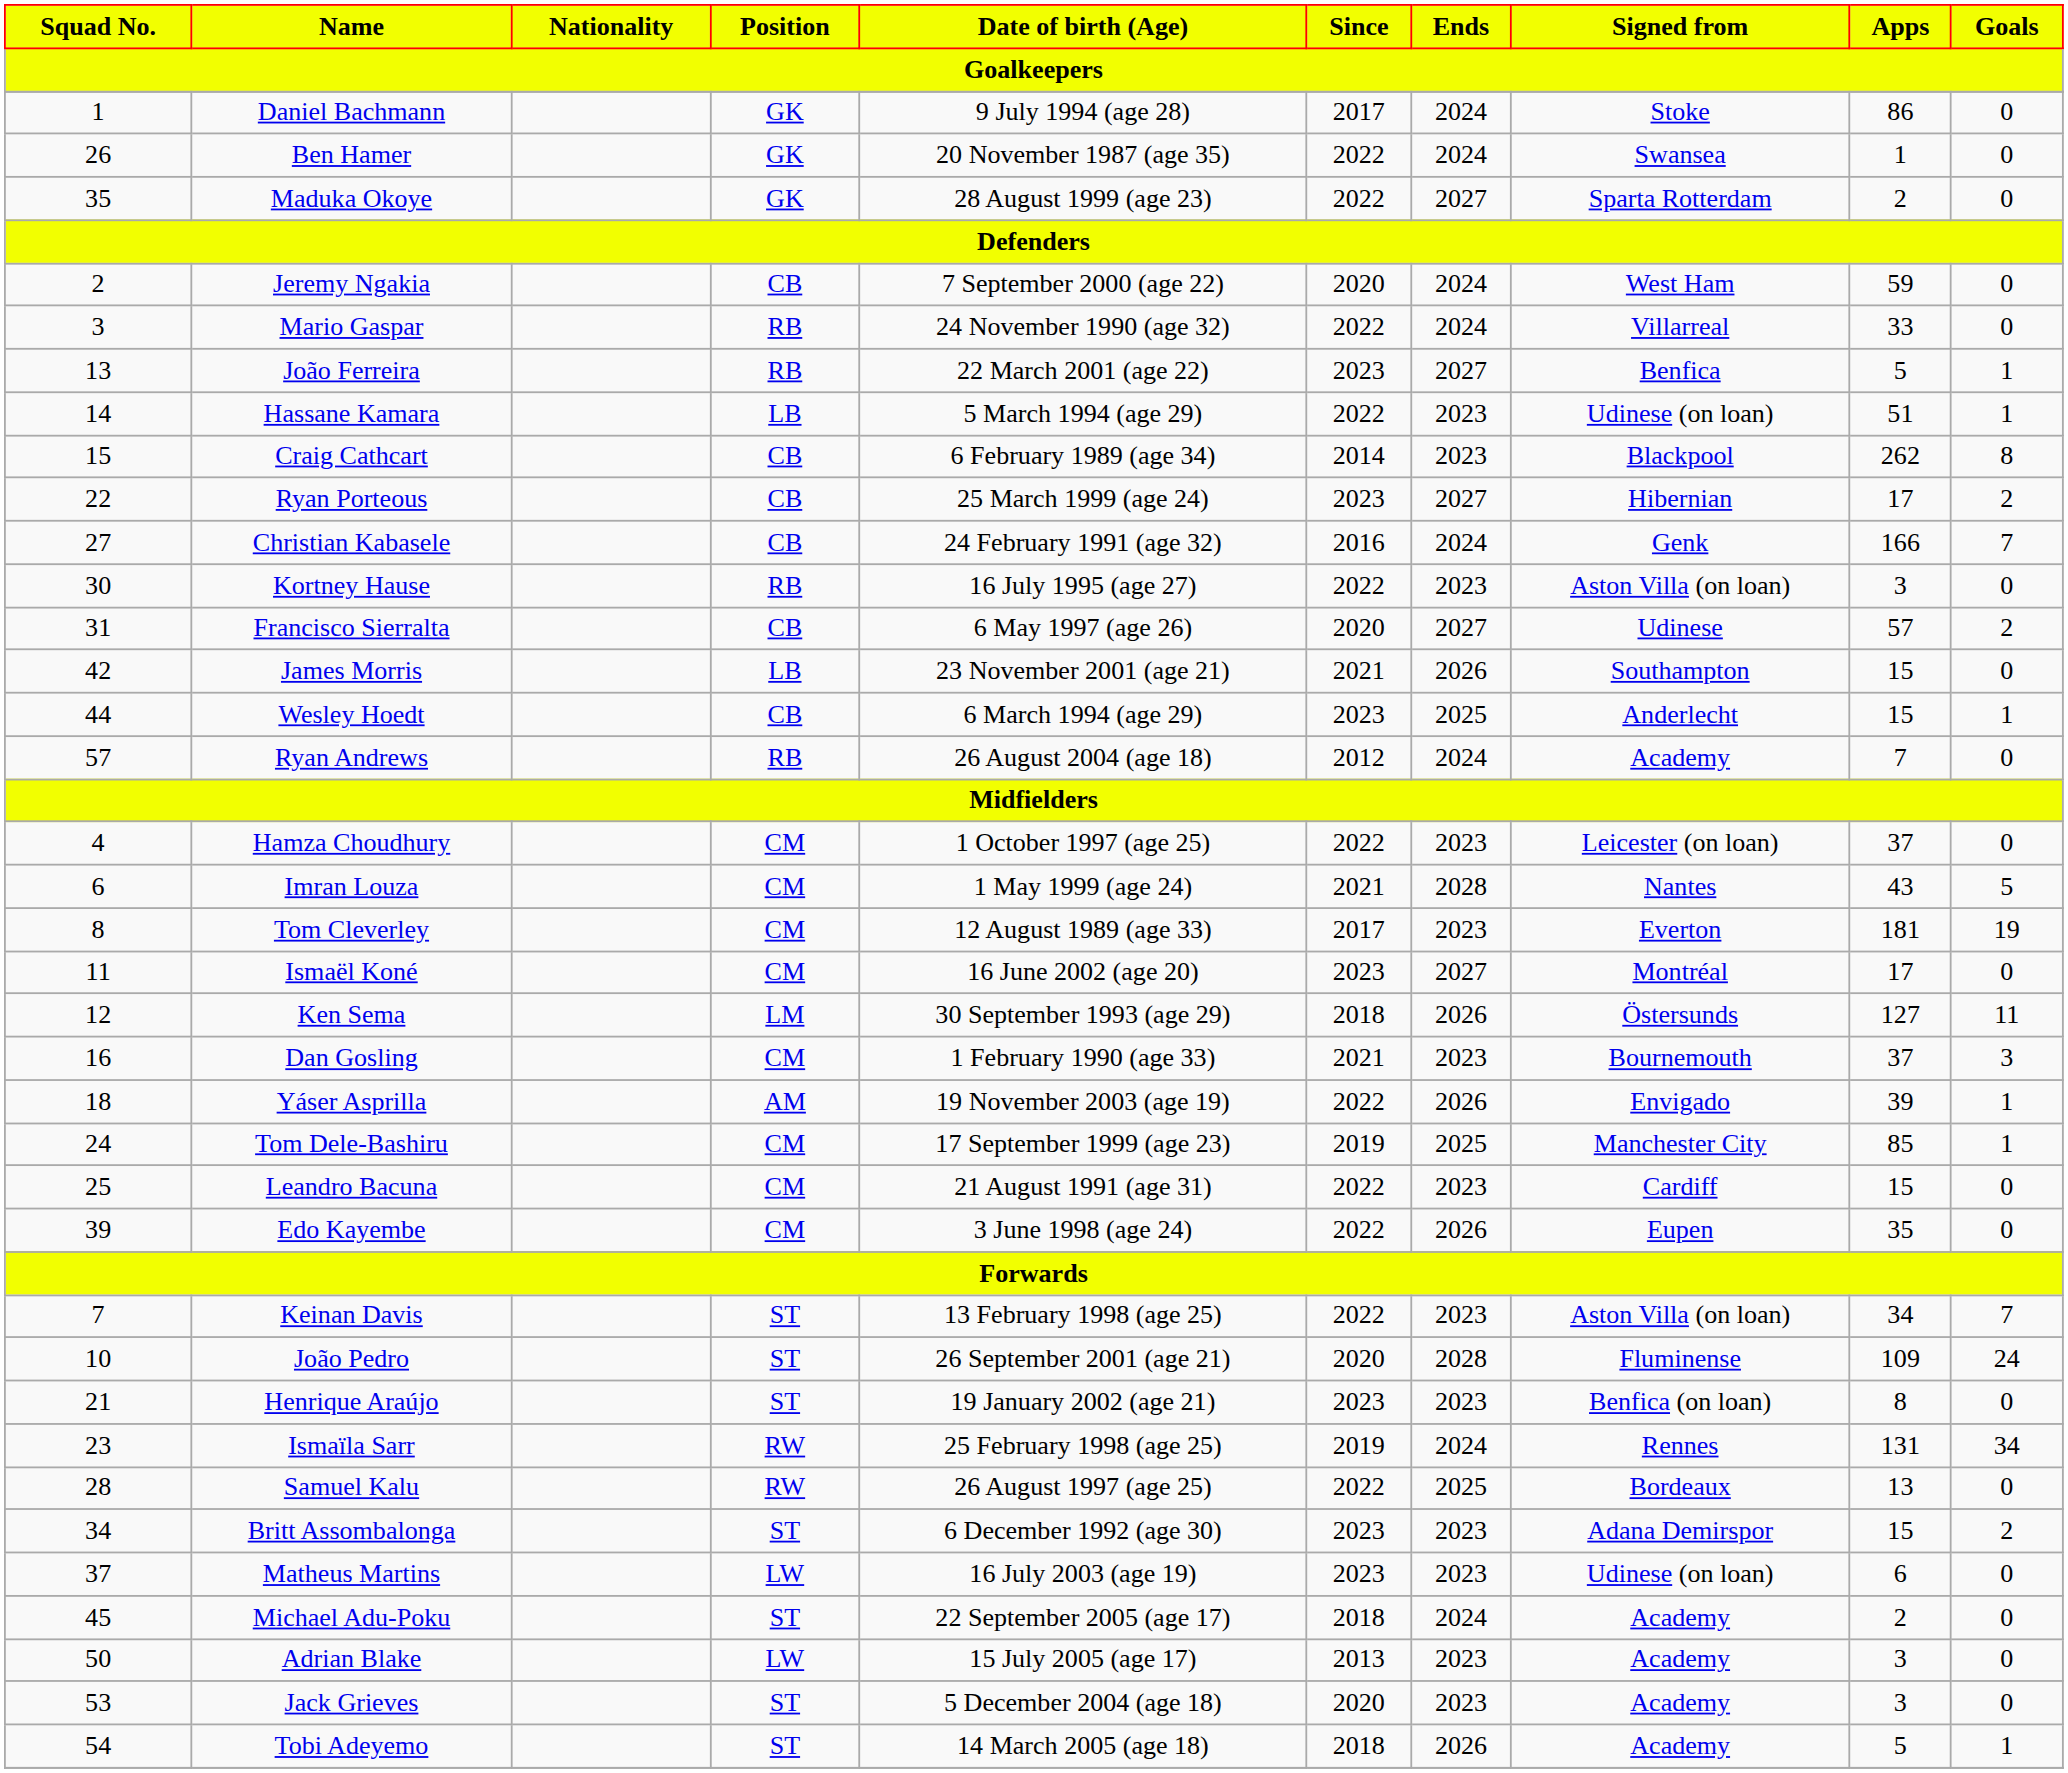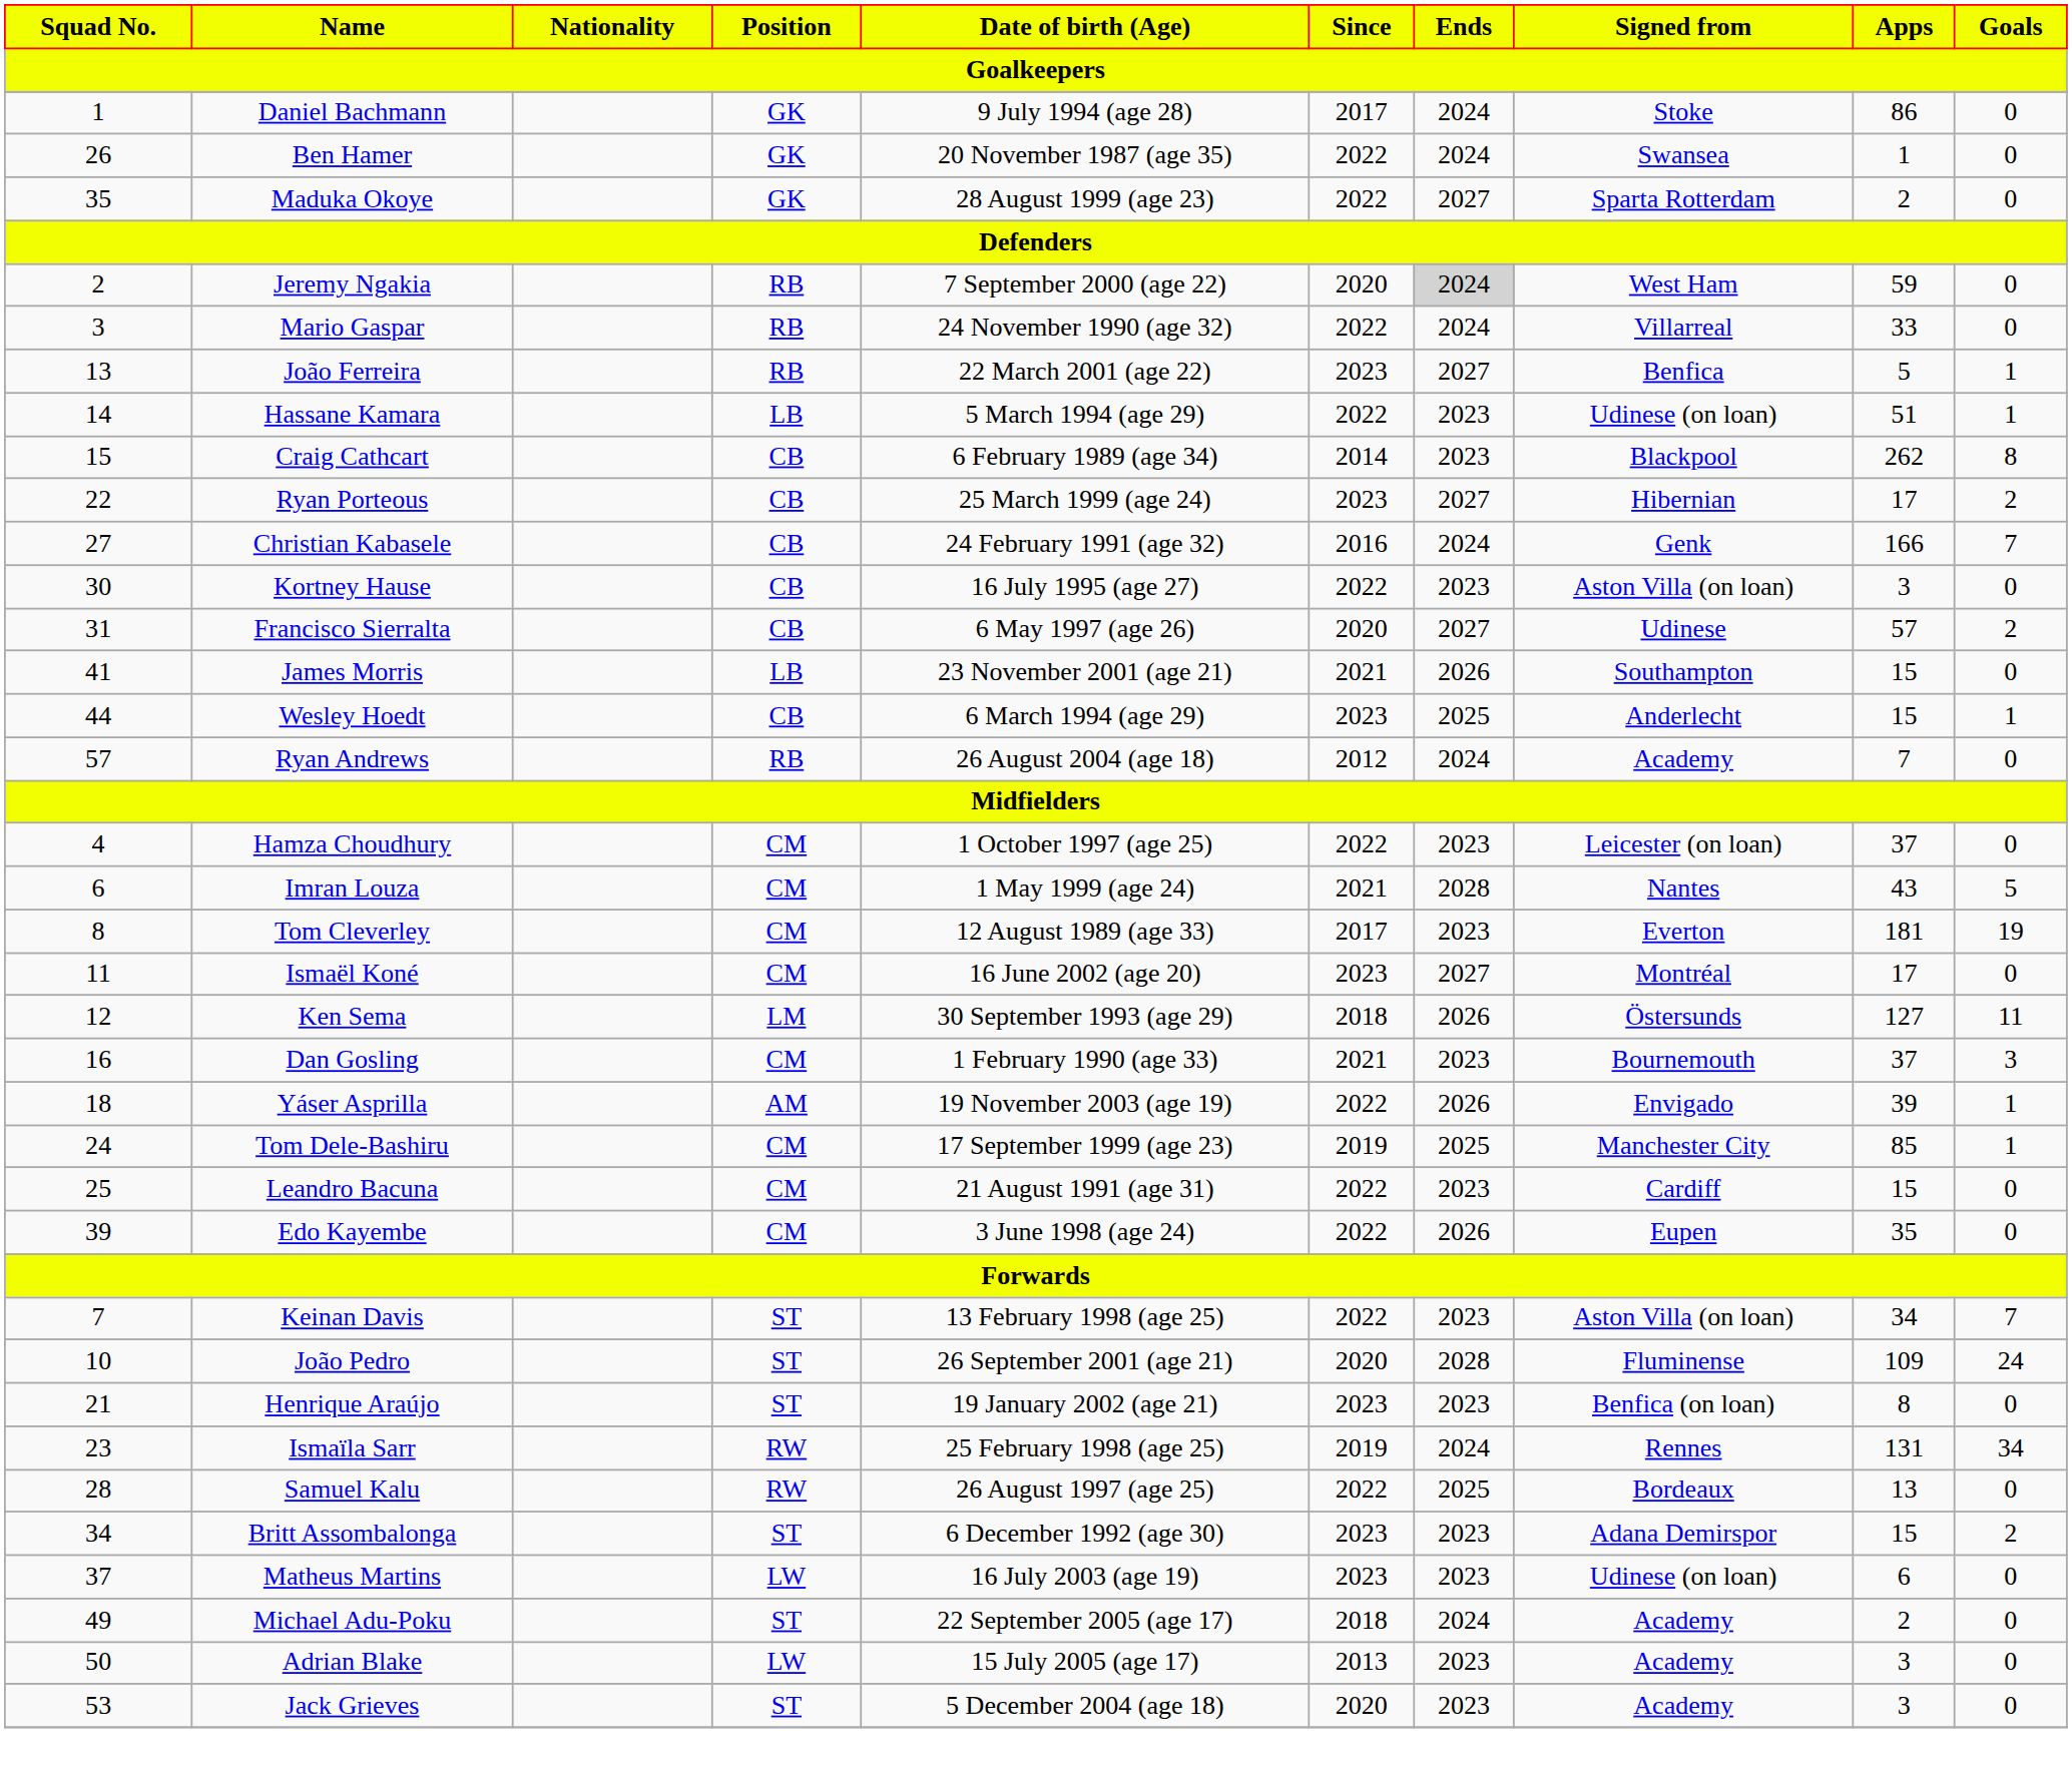Jeremy Ngakia | Position: CB -> RB
Jeremy Ngakia | Ends: no background -> lightgrey background
Kortney Hause | Position: RB -> CB
James Morris | Squad No.: 42 -> 41
Michael Adu-Poku | Squad No.: 45 -> 49
- row: 54 | Tobi Adeyemo | ST | 14 March 2005 (age 18) | 2018 | 2026 | Academy | 5 | 1
